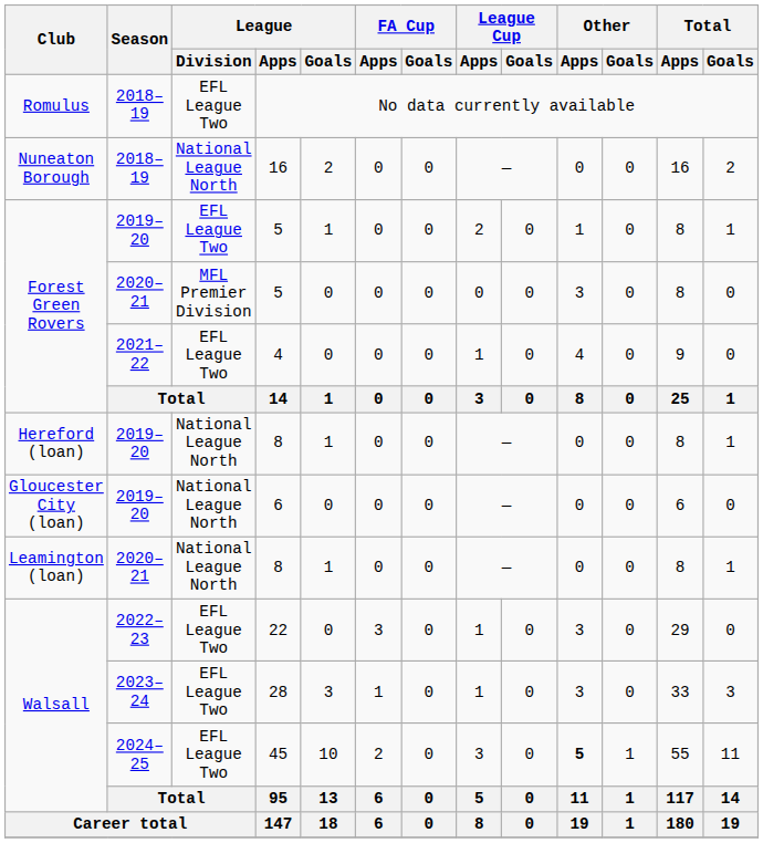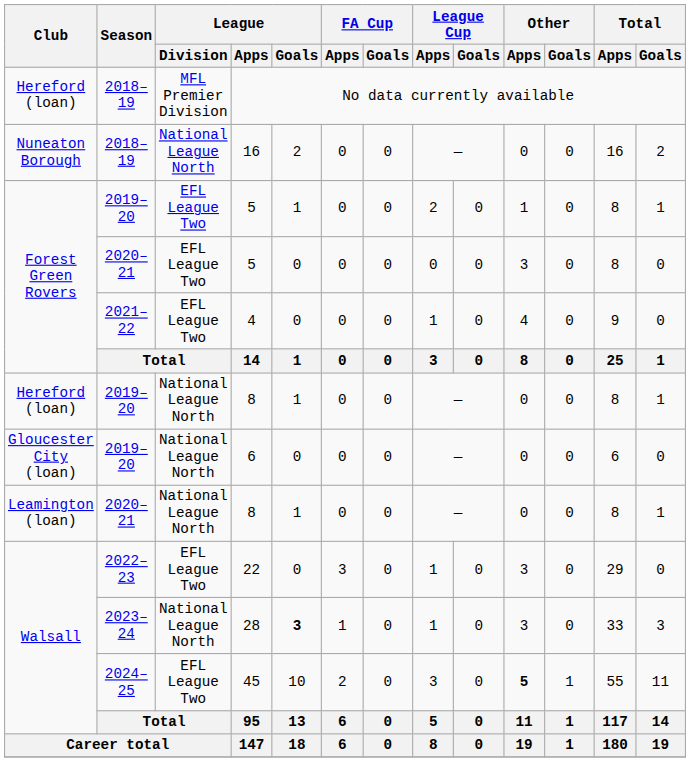No data currently available | Club: Romulus -> Hereford (loan)
No data currently available | League / Division: EFL League Two -> MFL Premier Division
2020–21 / 5 | League / Division: MFL Premier Division -> EFL League Two
28 | League / Division: EFL League Two -> National League North
28 | League / Goals: normal -> bold
